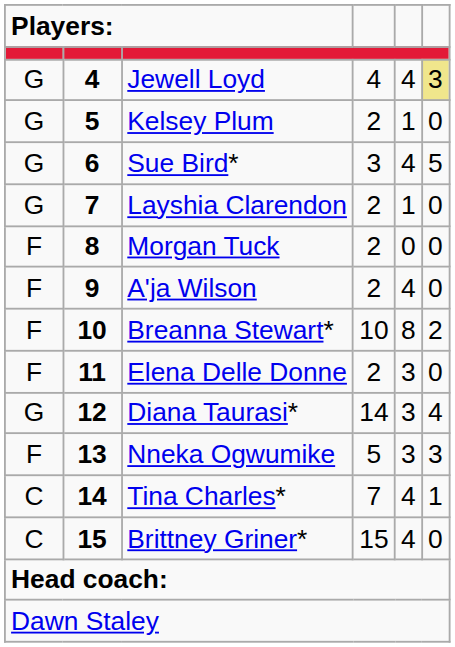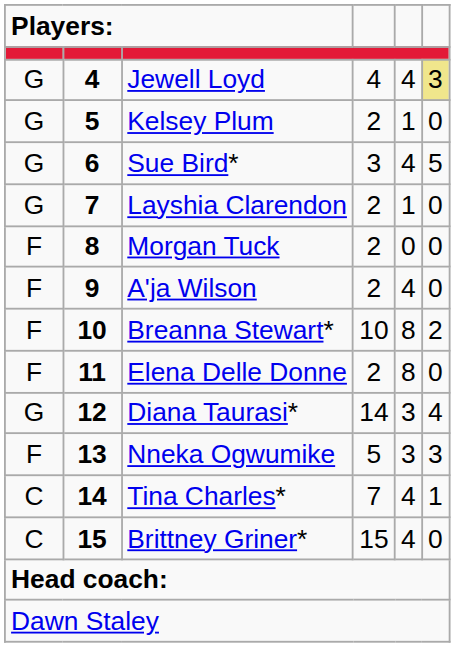Elena Delle Donne | column 5: 3 -> 8
